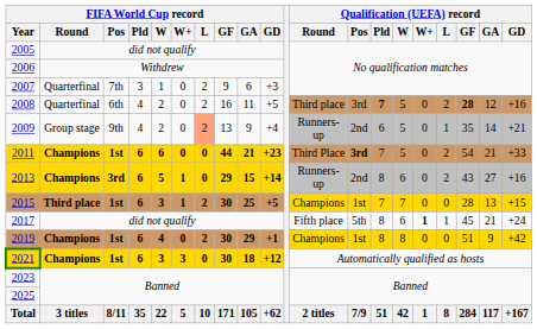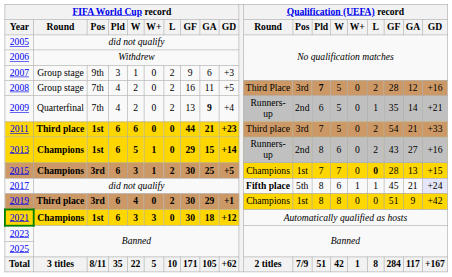2007 | FIFA World Cup record / Round: Quarterfinal -> Group stage
2007 | FIFA World Cup record / Pos: 7th -> 9th
2008 | FIFA World Cup record / Round: Quarterfinal -> Group stage
2008 | FIFA World Cup record / Pos: 6th -> 7th
2008 | Qualification (UEFA) record / Round: Third place -> Third Place
2008 | Qualification (UEFA) record / GF: bold -> normal
2009 | FIFA World Cup record / Round: Group stage -> Quarterfinal
2009 | FIFA World Cup record / Pos: 9th -> 7th
2009 | FIFA World Cup record / L: lightsalmon background -> no background
2009 | FIFA World Cup record / GA: normal -> bold
2011 | FIFA World Cup record / Round: Champions -> Third place
2011 | Qualification (UEFA) record / Round: Third Place -> Third place
2011 | Qualification (UEFA) record / Pos: bold -> normal
2013 | FIFA World Cup record / Pos: 3rd -> 1st
2015 | FIFA World Cup record / Round: Third place -> Champions
2015 | FIFA World Cup record / Pos: 1st -> 3rd
2015 | Qualification (UEFA) record / L: normal -> bold
2017 | Qualification (UEFA) record / Round: normal -> bold
2017 | Qualification (UEFA) record / W+: bold -> normal
2017 | Qualification (UEFA) record / GD: no background -> lavender background
2019 | FIFA World Cup record / Round: Champions -> Third place
2019 | FIFA World Cup record / Pos: 1st -> 3rd
